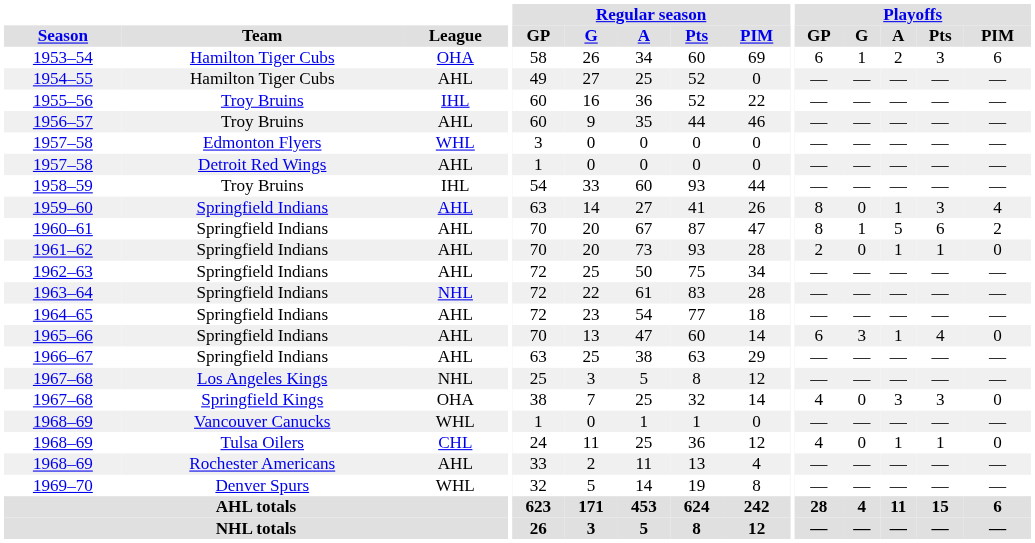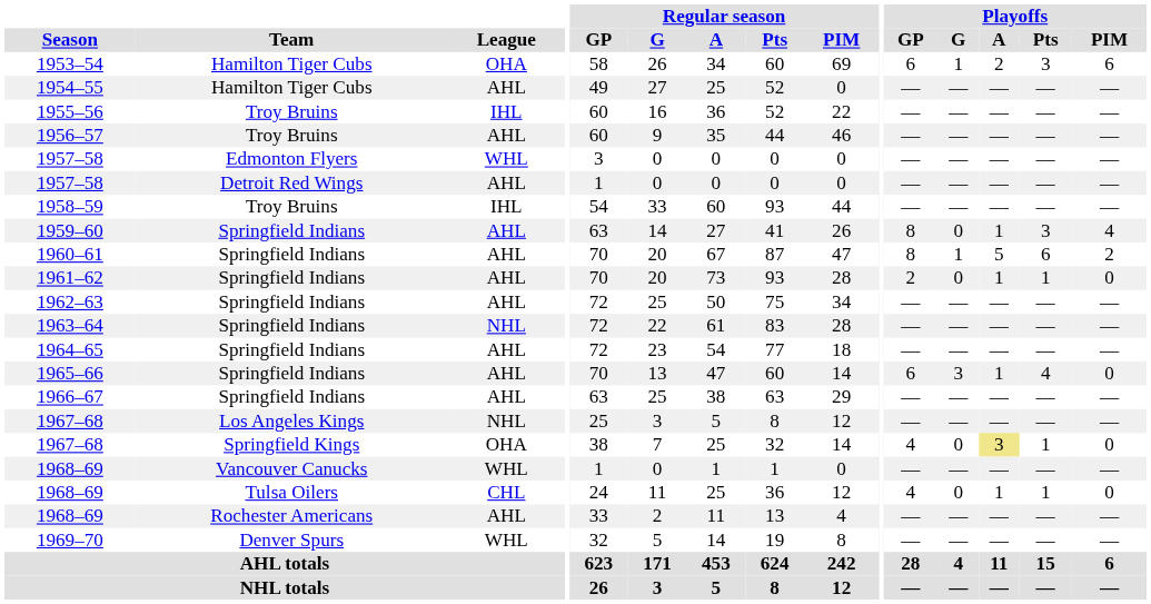1967–68 / Springfield Kings | Playoffs / A: no background -> khaki background
1967–68 / Springfield Kings | Playoffs / Pts: 3 -> 1
